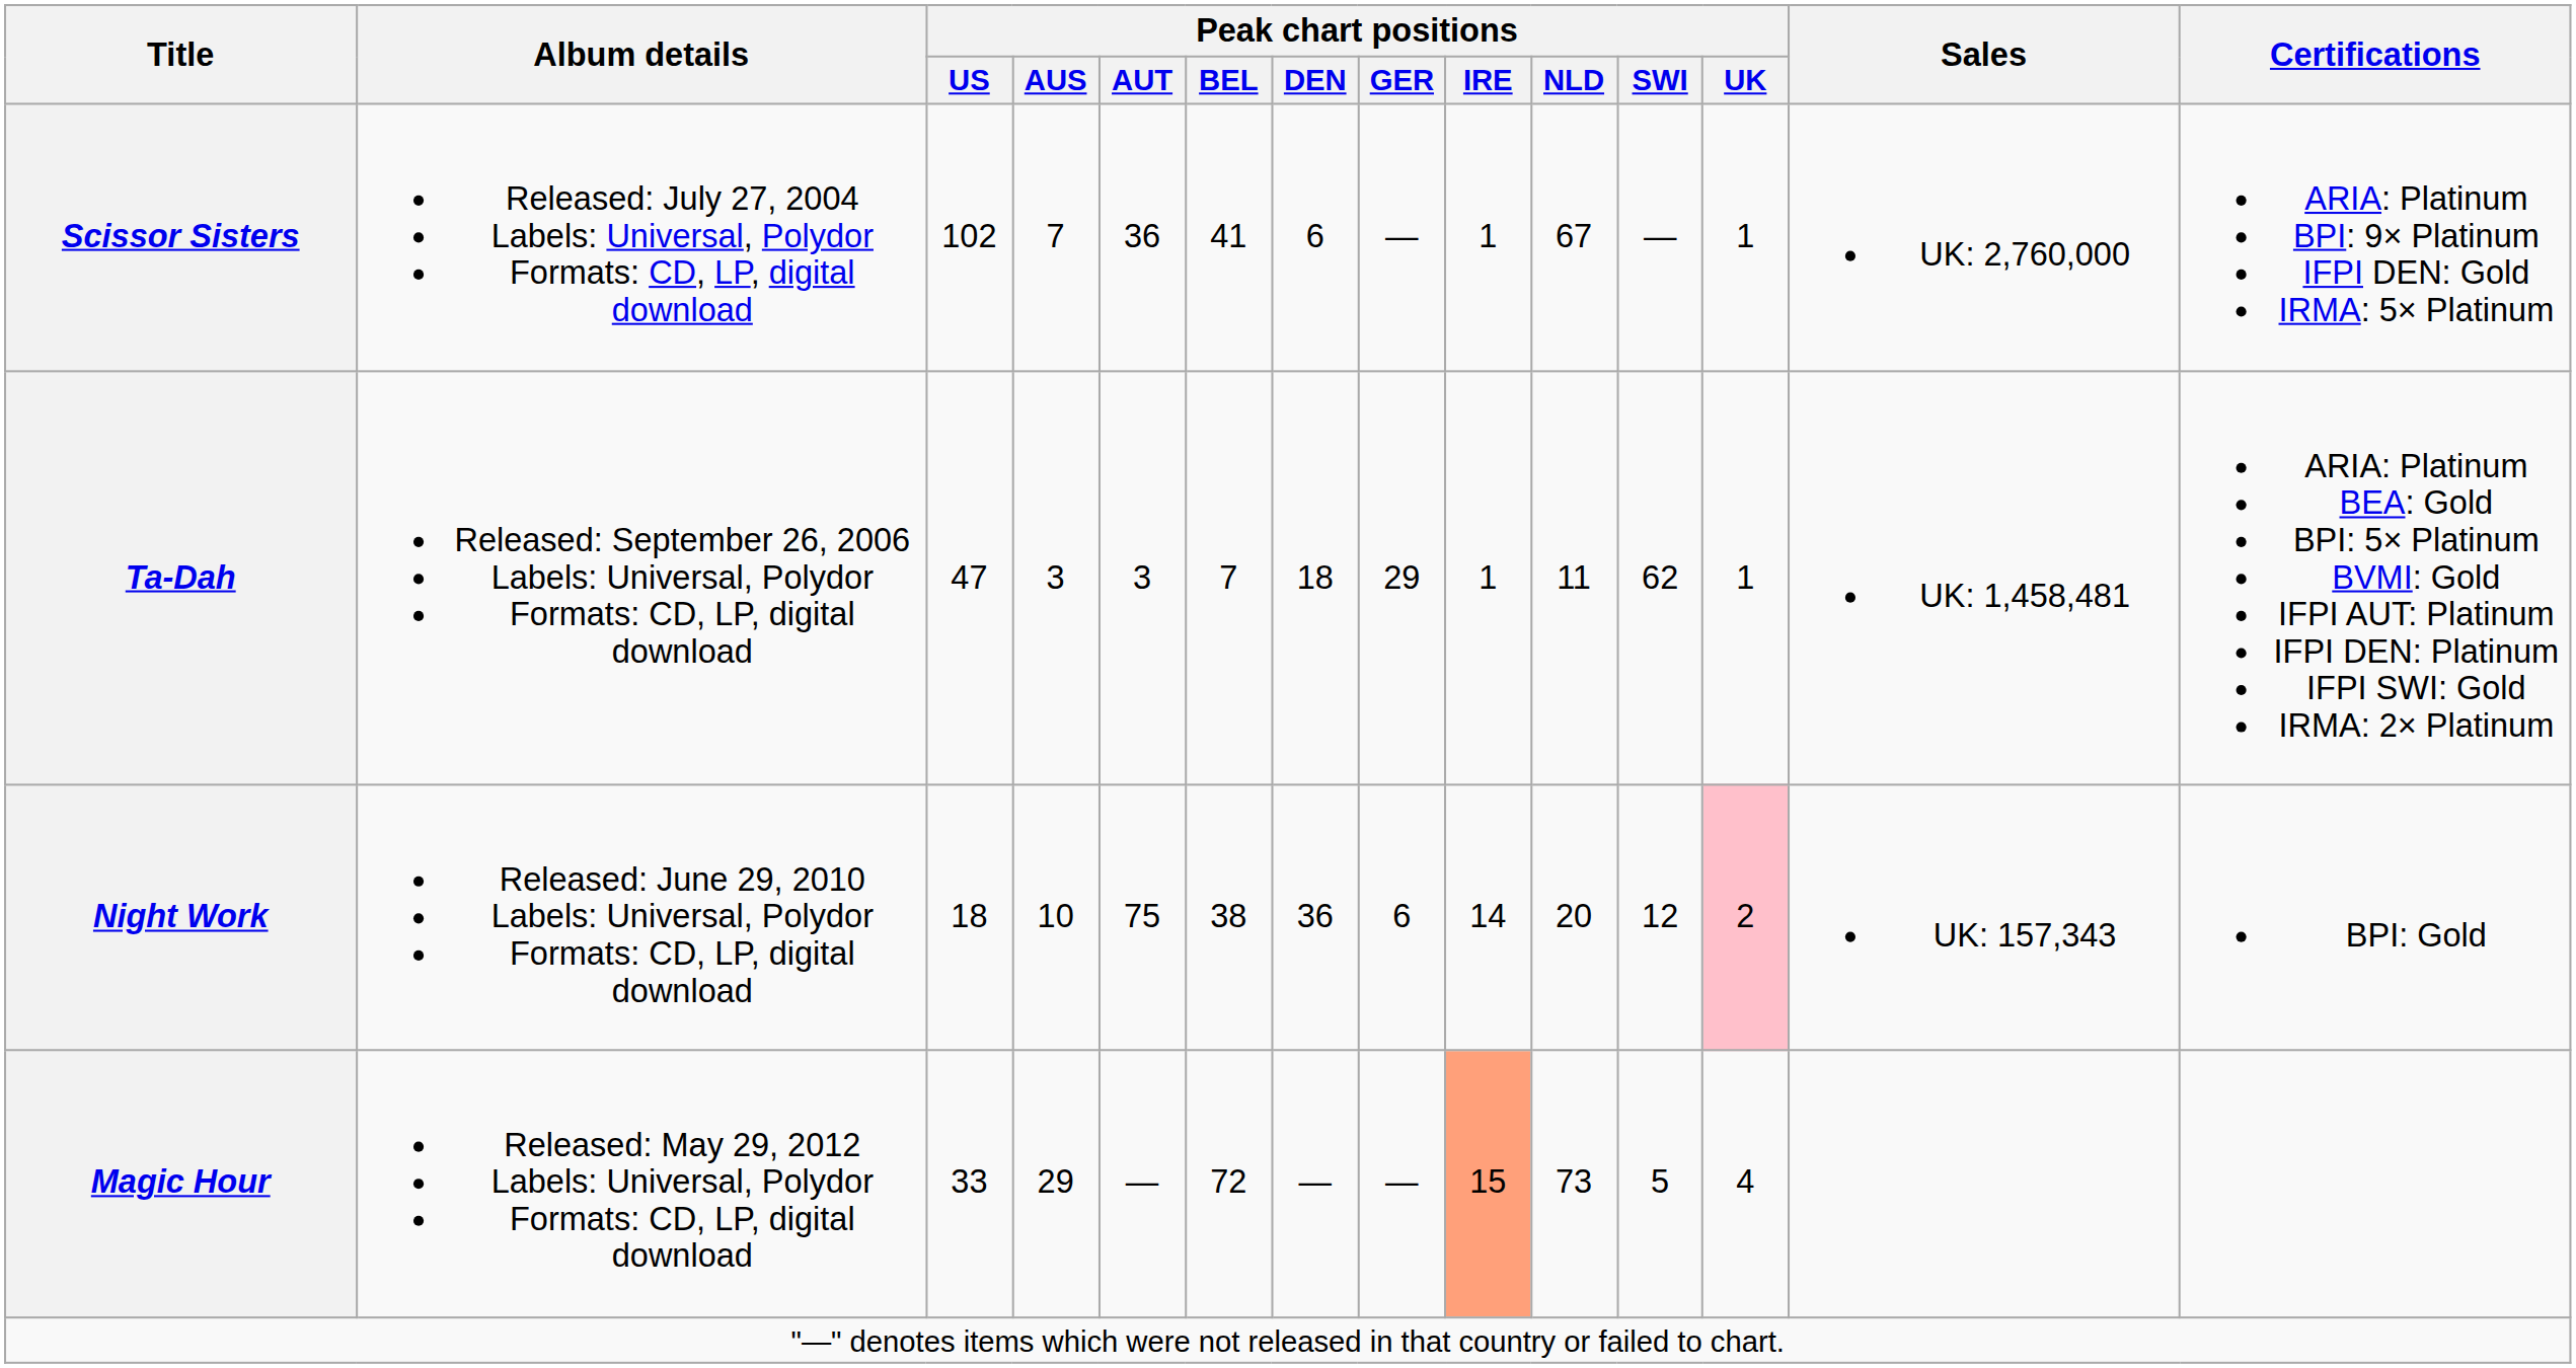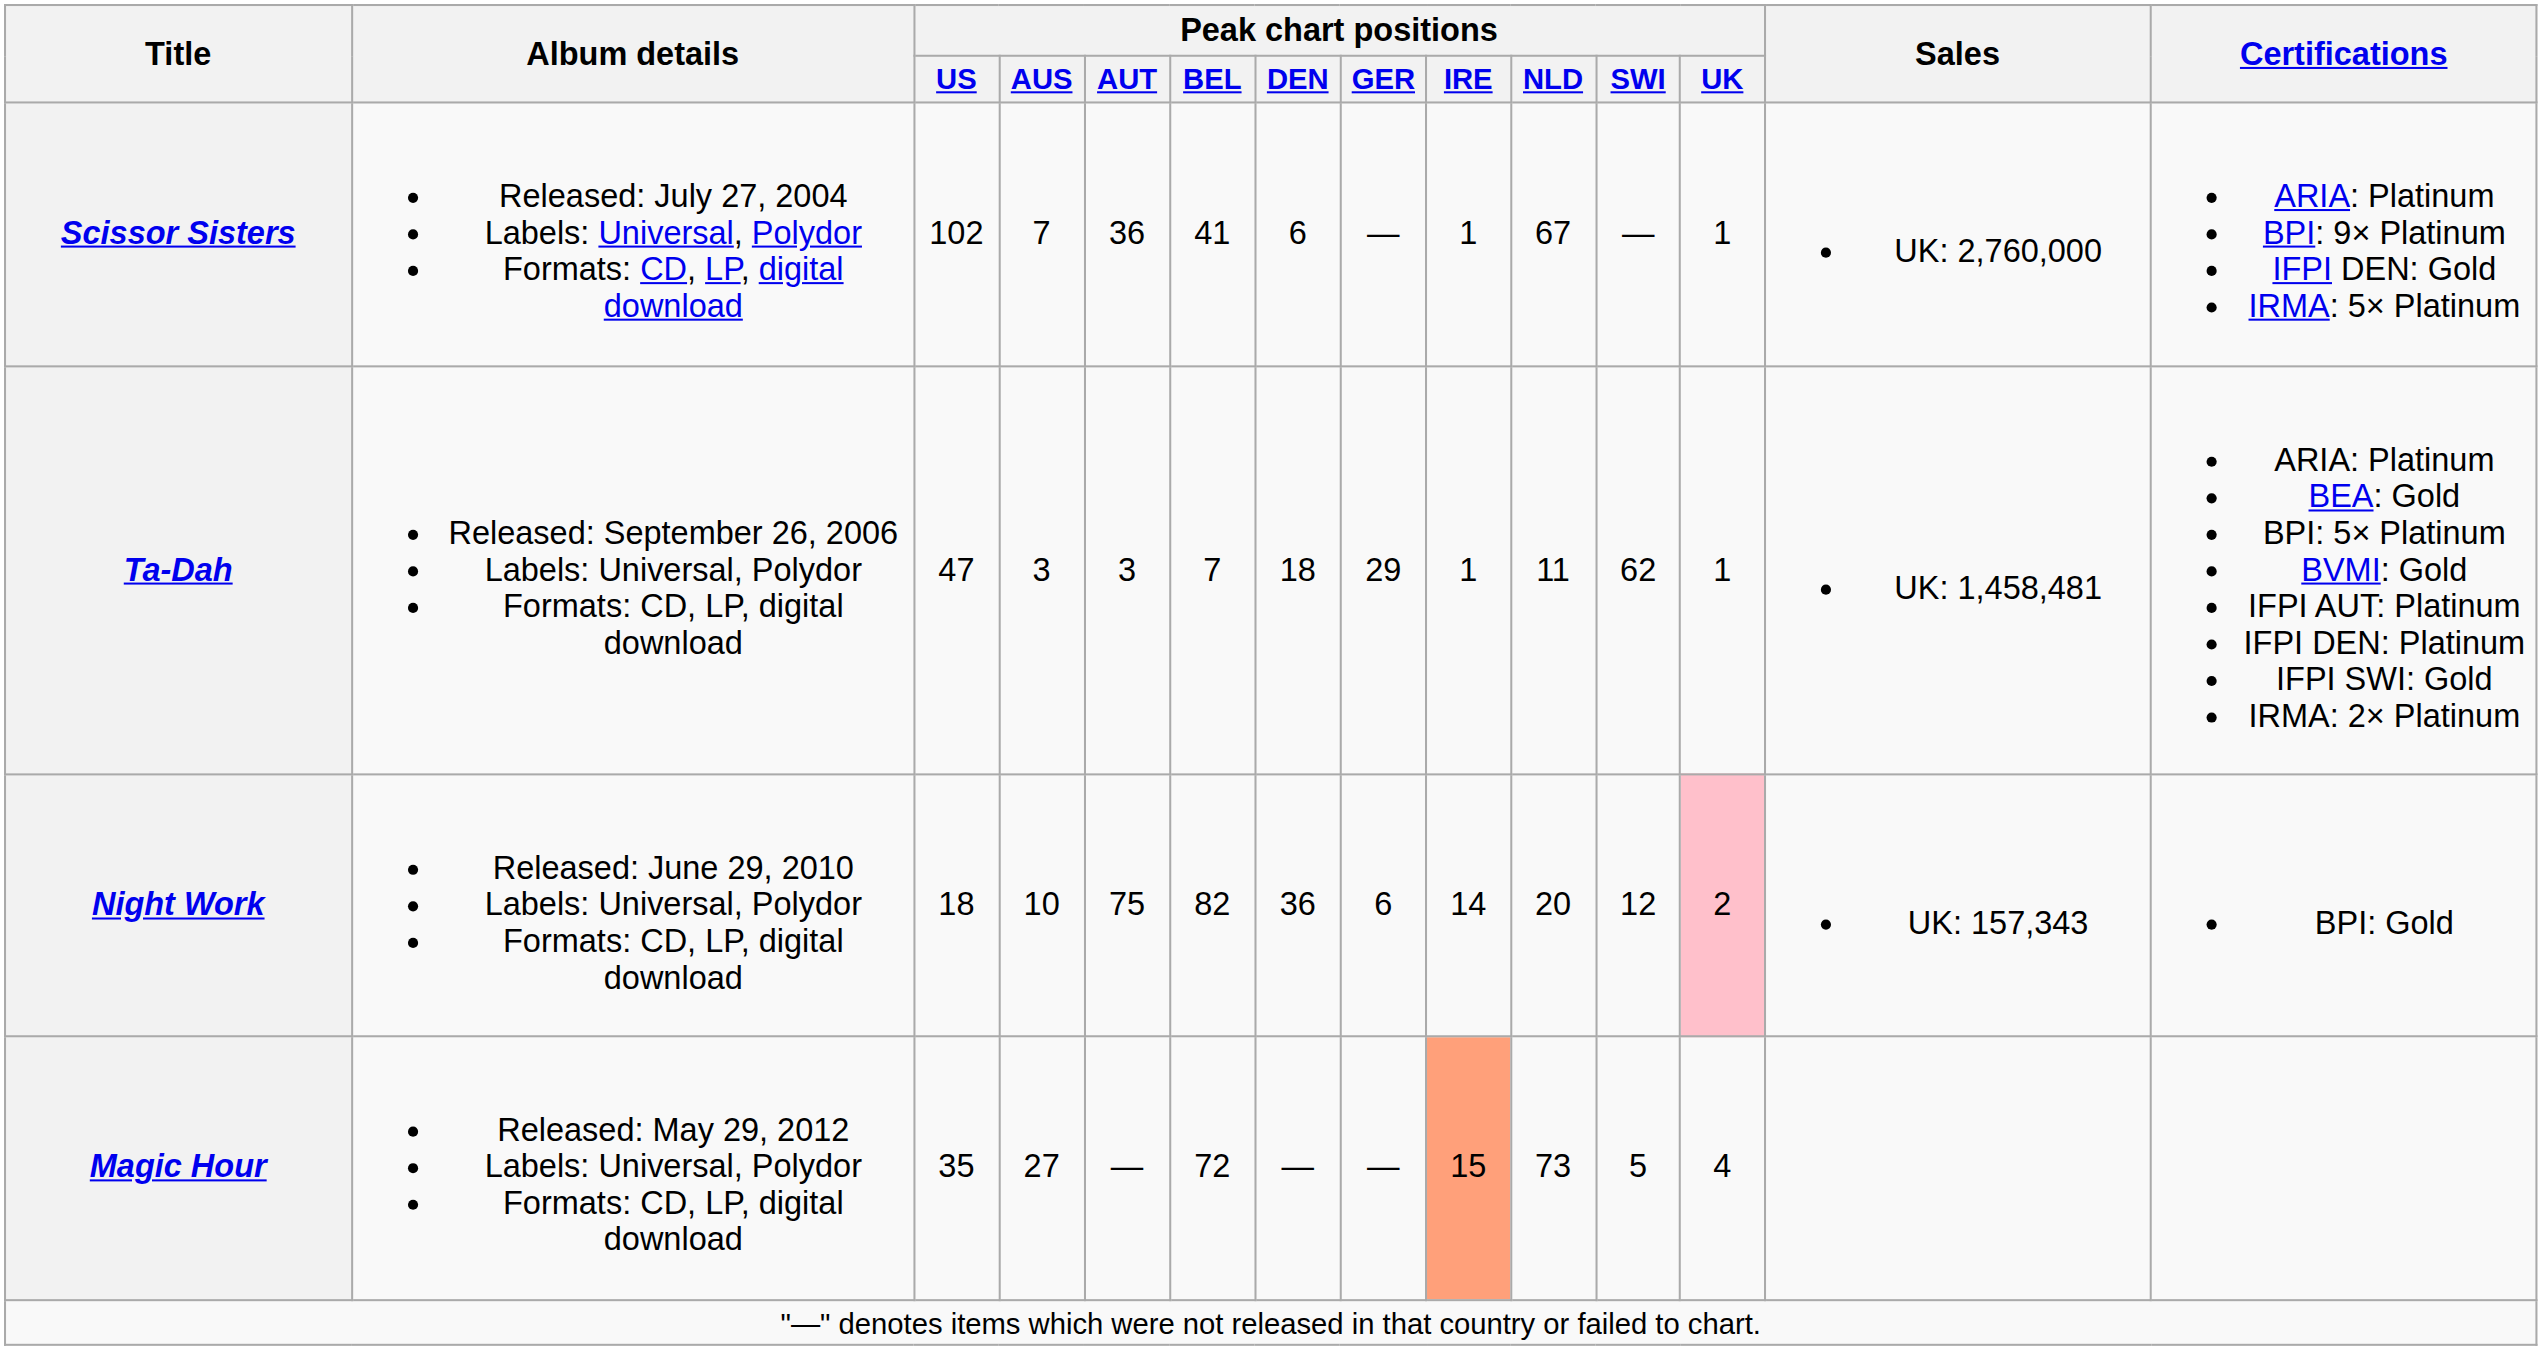Night Work | Peak chart positions / BEL: 38 -> 82
Magic Hour | Peak chart positions / US: 33 -> 35
Magic Hour | Peak chart positions / AUS: 29 -> 27
